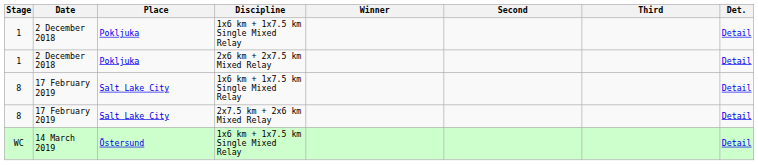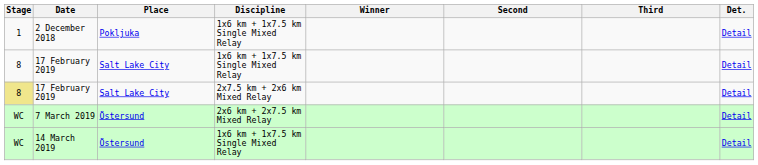- row: 1 | 2 December 2018 | Pokljuka | 2x6 km + 2x7.5 km Mixed Relay | Detail
17 February 2019 / 2x7.5 km + 2x6 km Mixed Relay | Stage: no background -> khaki background
+ row: WC | 7 March 2019 | Östersund | 2x6 km + 2x7.5 km Mixed Relay | Detail
